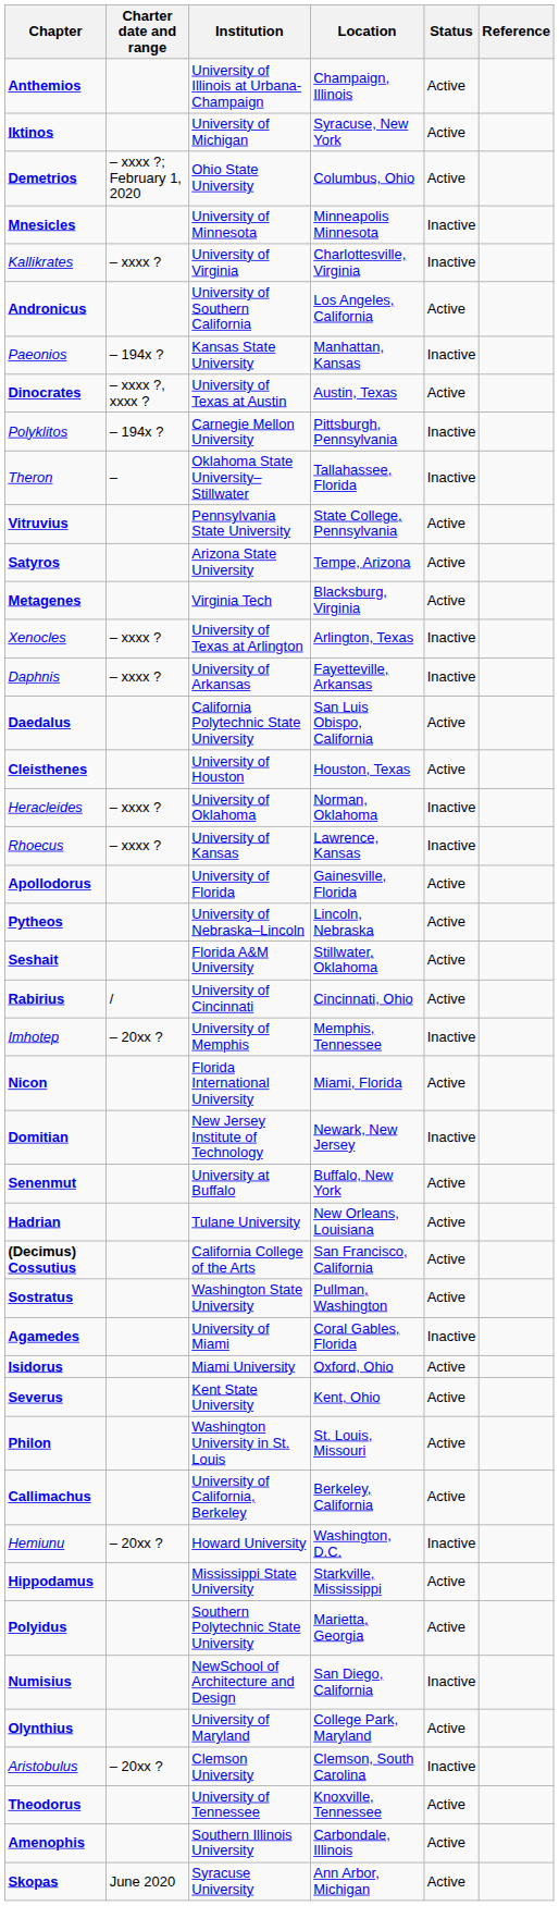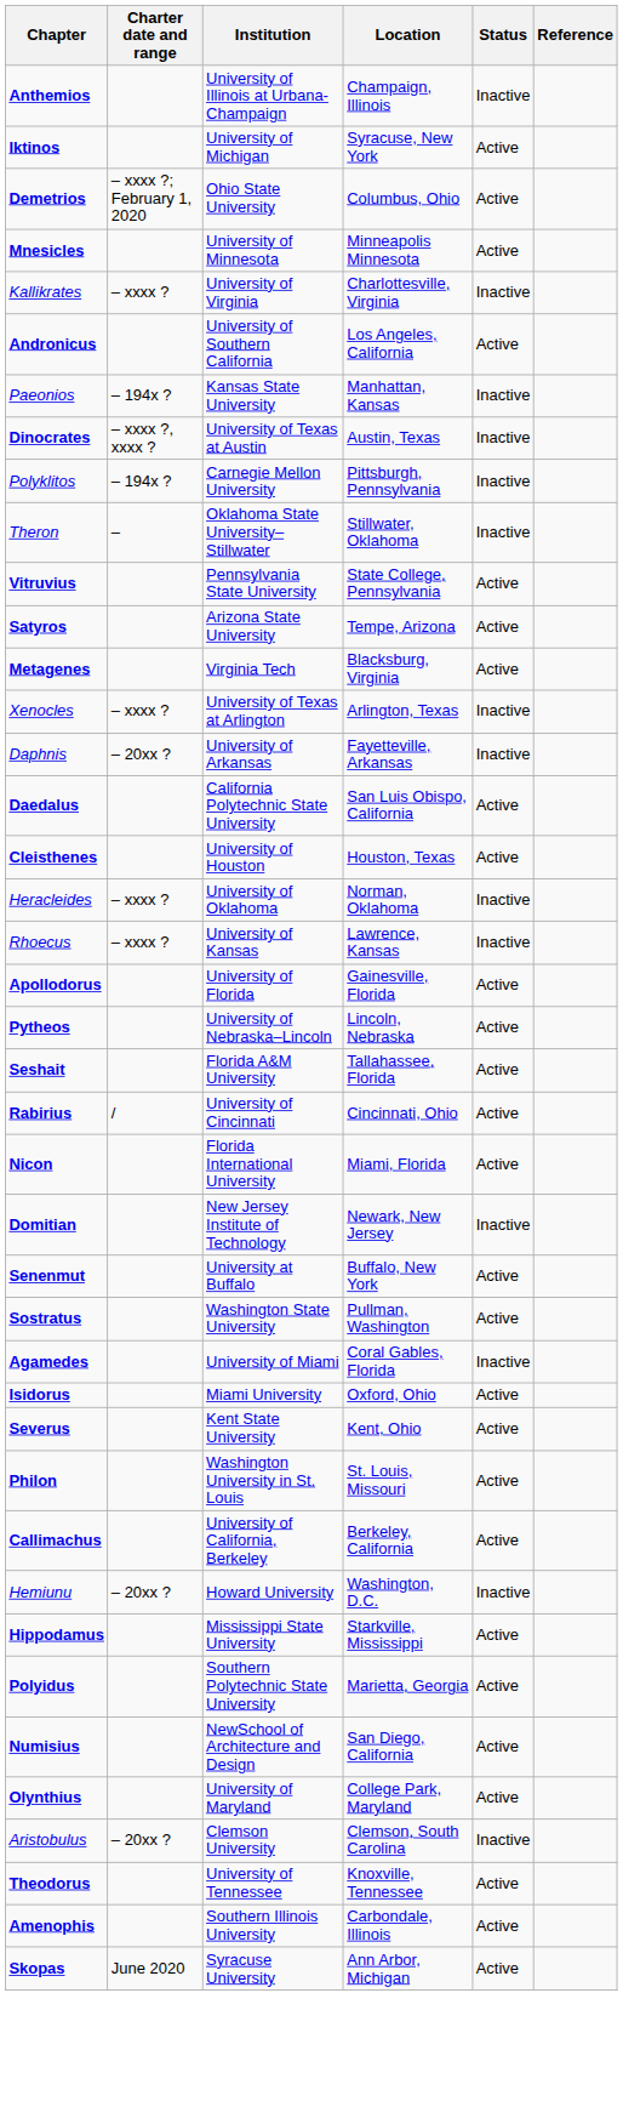Anthemios | Status: Active -> Inactive
Mnesicles | Status: Inactive -> Active
Dinocrates | Status: Active -> Inactive
Theron | Location: Tallahassee, Florida -> Stillwater, Oklahoma
Daphnis | Charter date and range: – xxxx ? -> – 20xx ?
Seshait | Location: Stillwater, Oklahoma -> Tallahassee, Florida
- row: Imhotep | – 20xx ? | University of Memphis | Memphis, Tennessee | Inactive
- row: Hadrian | Tulane University | New Orleans, Louisiana | Active
- row: (Decimus) Cossutius | California College of the Arts | San Francisco, California | Active
Numisius | Status: Inactive -> Active
